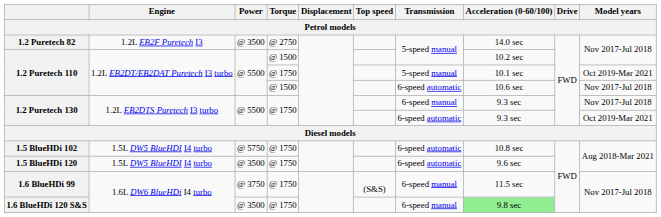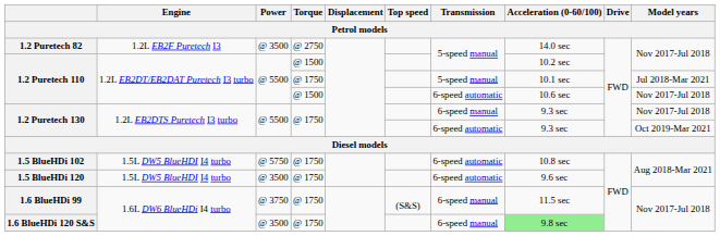1.2 Puretech 110 / @ 1750 | Model years: Oct 2019-Mar 2021 -> Jul 2018-Mar 2021
